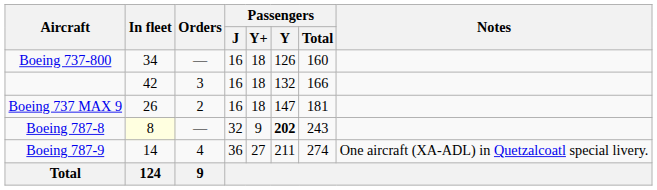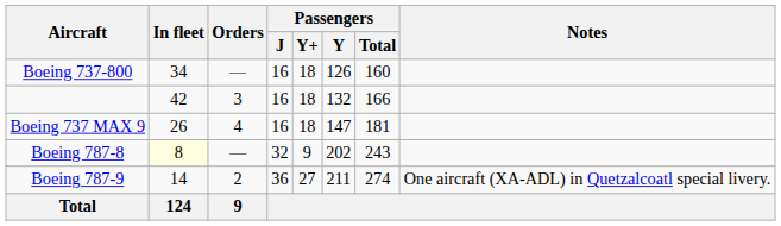Boeing 737 MAX 9 | Orders: 2 -> 4
Boeing 787-8 | Passengers / Y: bold -> normal
Boeing 787-9 | Orders: 4 -> 2
